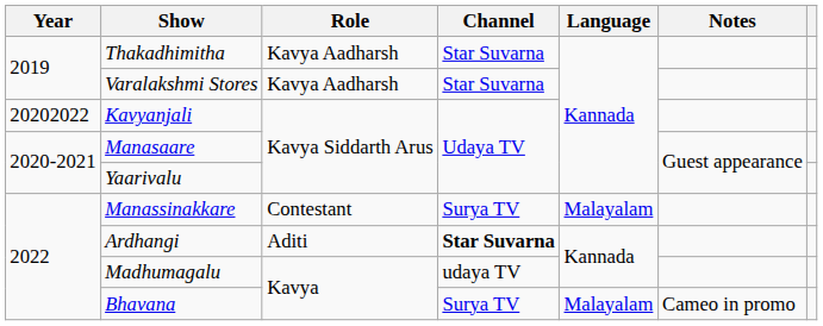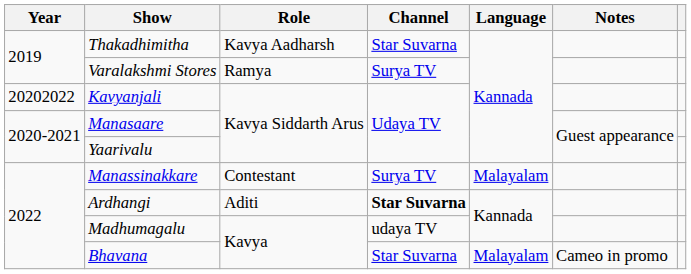Varalakshmi Stores | Role: Kavya Aadharsh -> Ramya
Varalakshmi Stores | Channel: Star Suvarna -> Surya TV
Bhavana | Channel: Surya TV -> Star Suvarna
